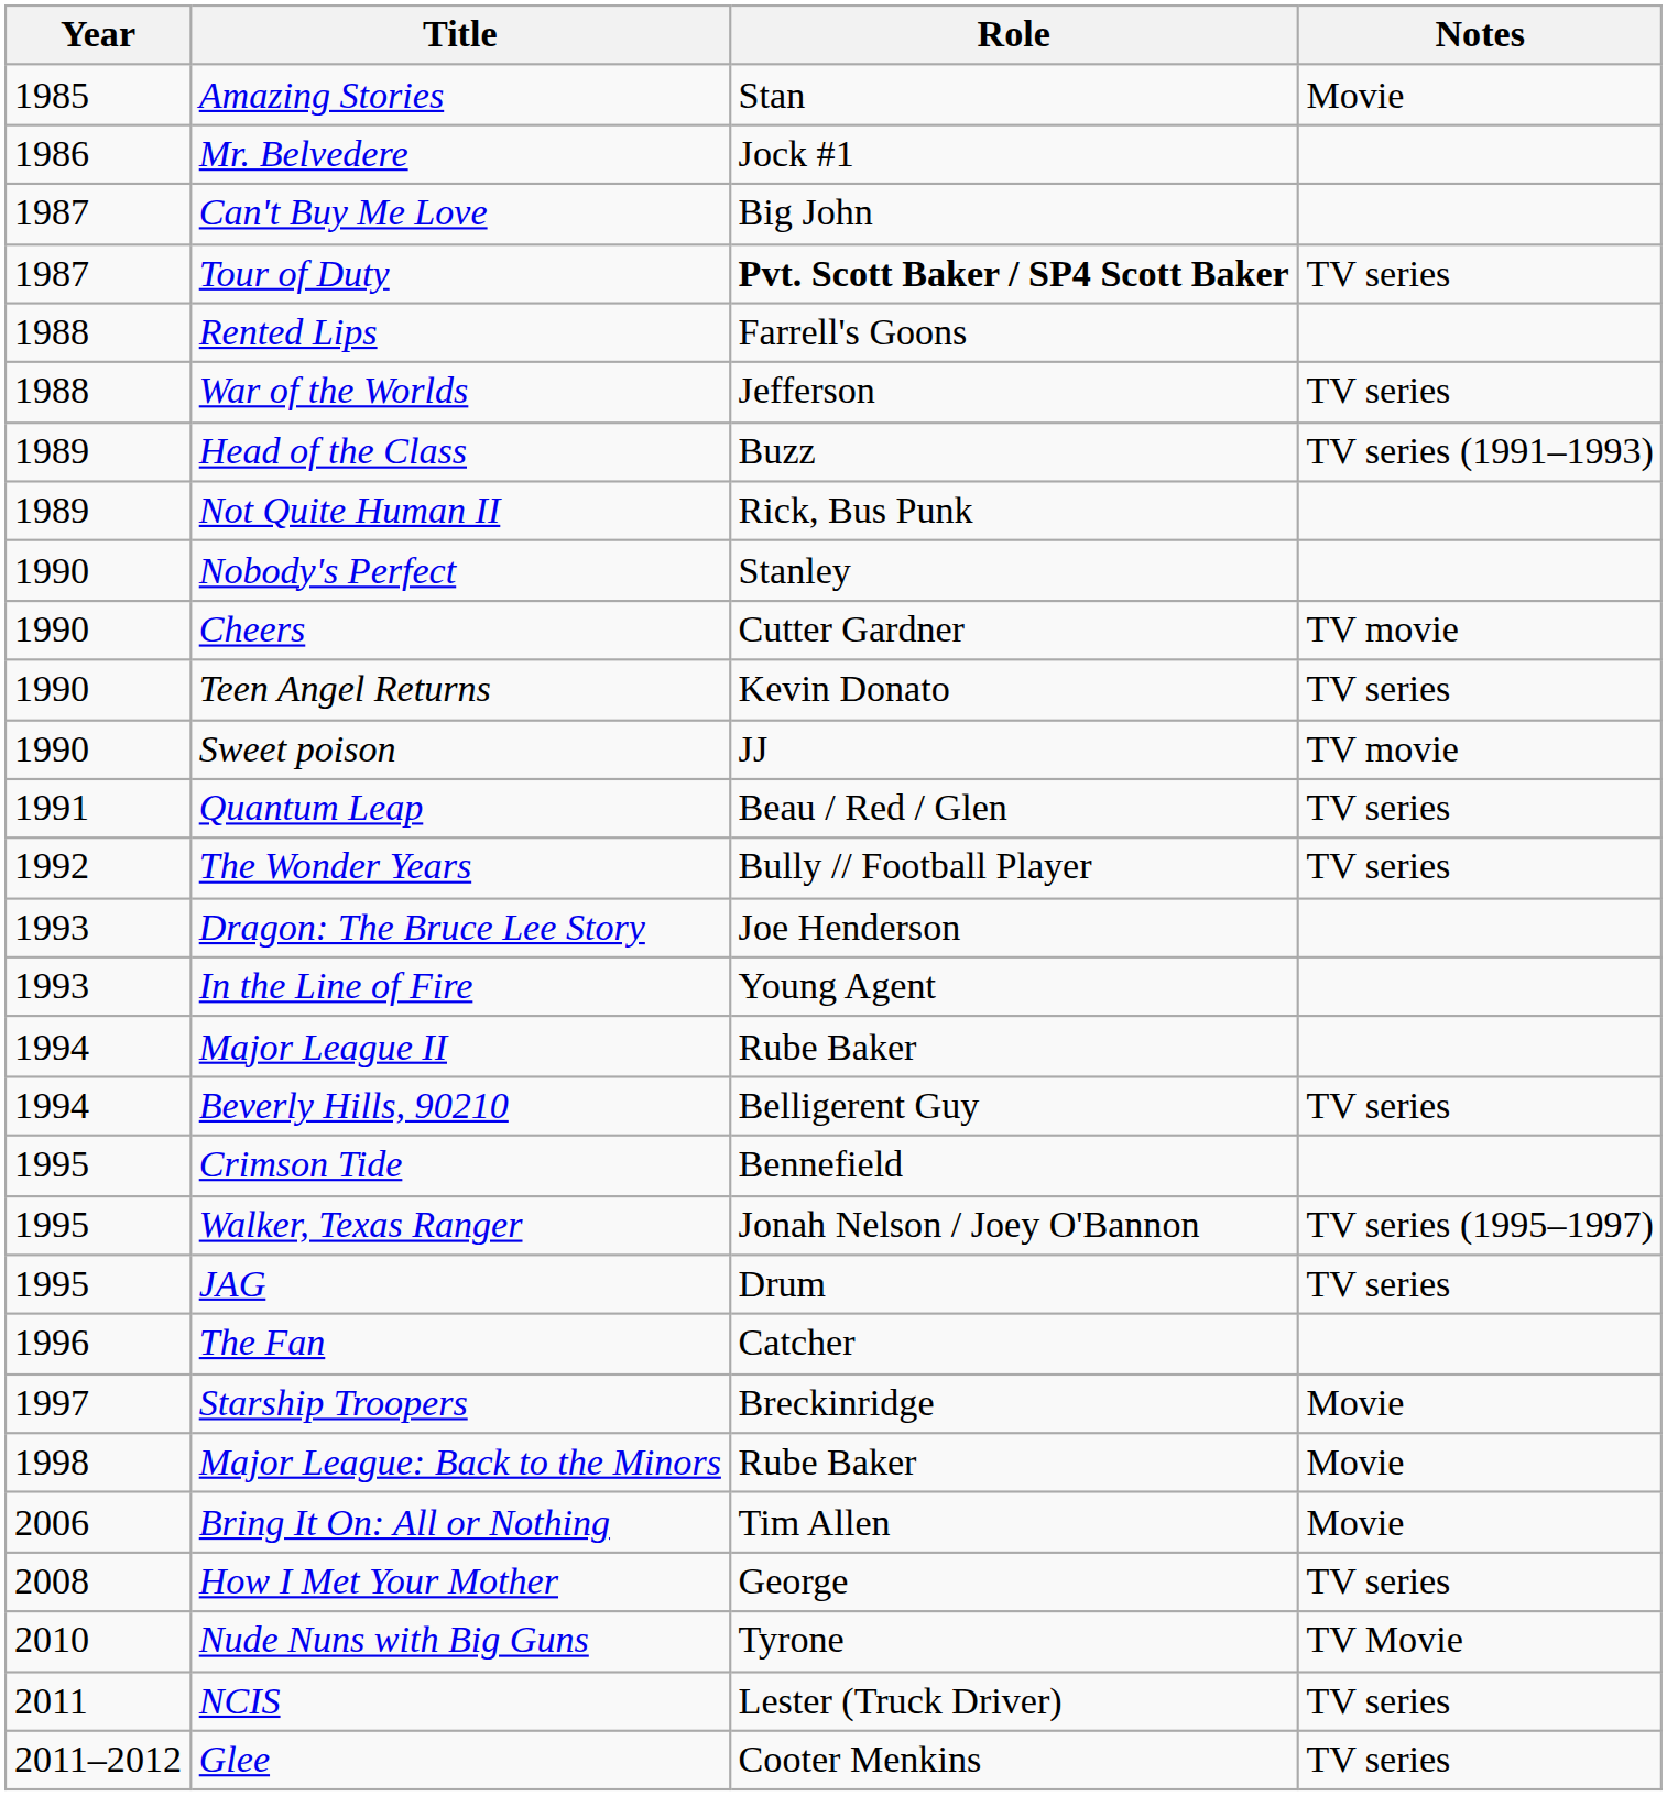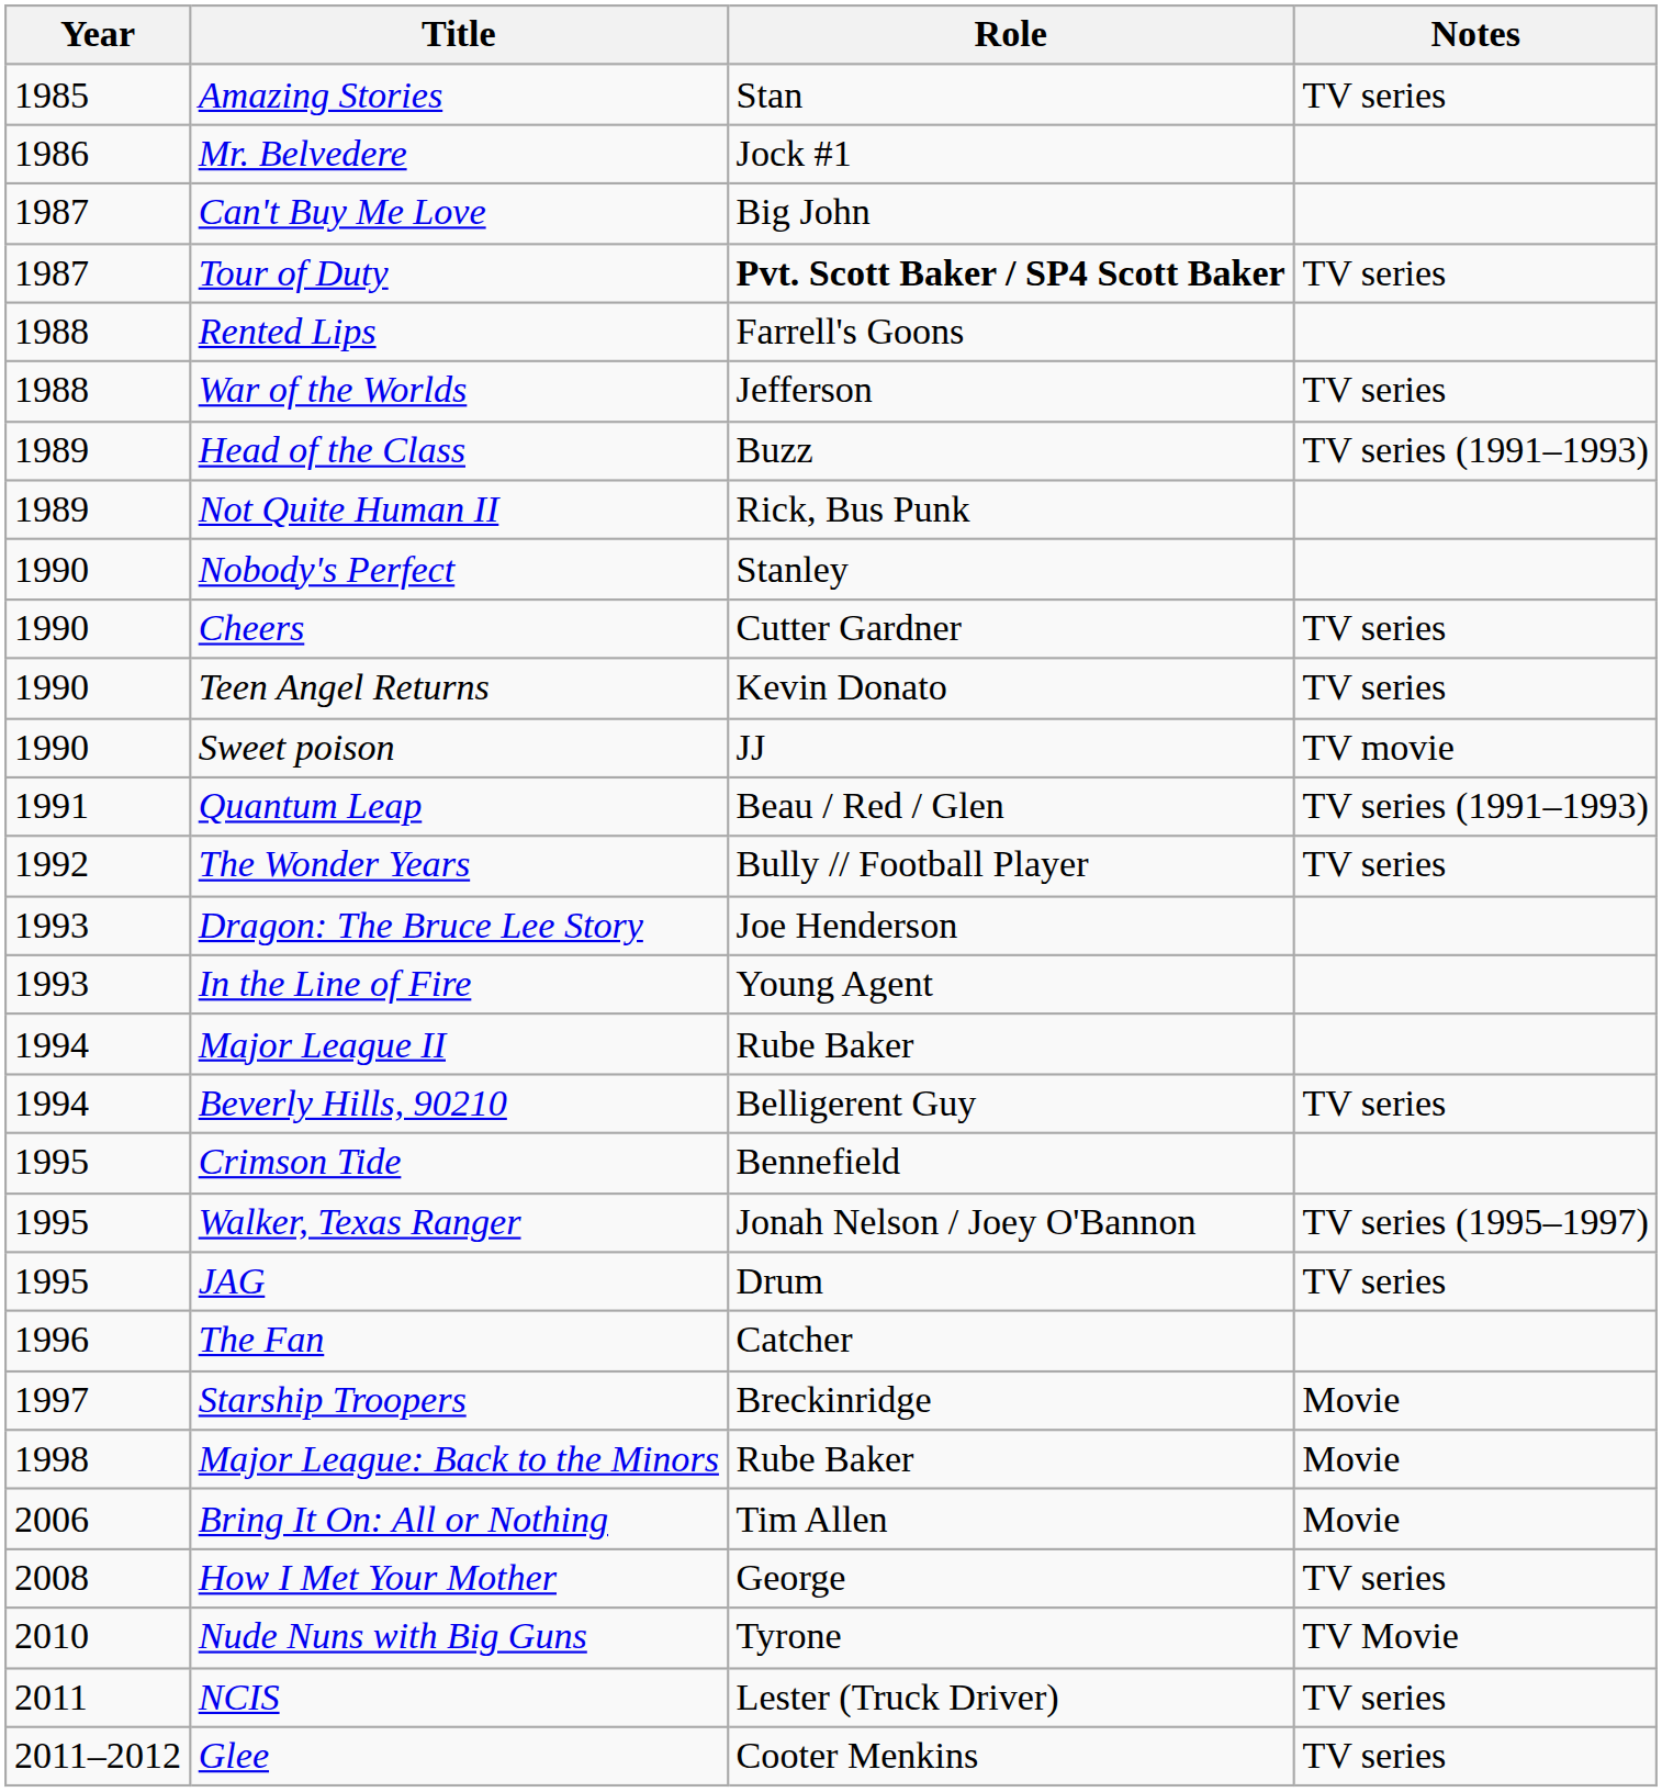Amazing Stories | Notes: Movie -> TV series
Cheers | Notes: TV movie -> TV series
Quantum Leap | Notes: TV series -> TV series (1991–1993)
